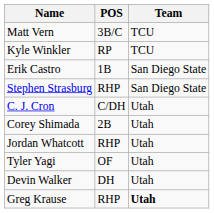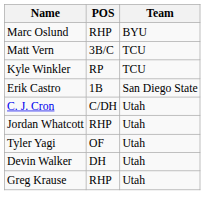+ row: Marc Oslund | RHP | BYU
- row: Stephen Strasburg | RHP | San Diego State
- row: Corey Shimada | 2B | Utah
Greg Krause | Team: bold -> normal
